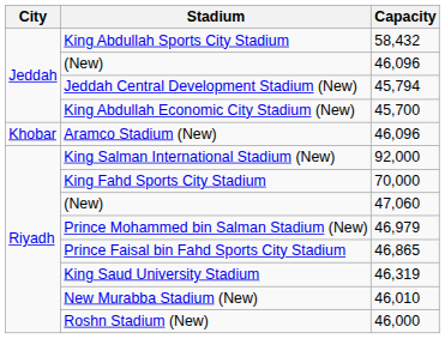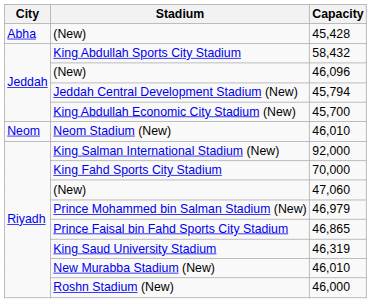+ row: Abha | (New) | 45,428
- row: Khobar | Aramco Stadium (New) | 46,096
+ row: Neom | Neom Stadium (New) | 46,010
